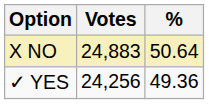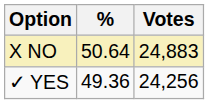columns swapped: Votes <-> %
